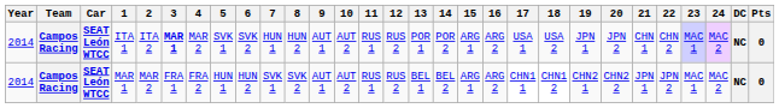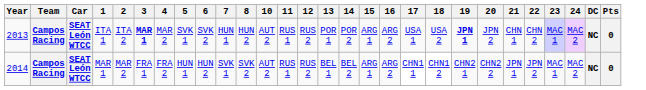- column: 9 | AUT 1 | AUT 1
ITA 1 | Year: 2014 -> 2013
ITA 1 | 19: normal -> bold
